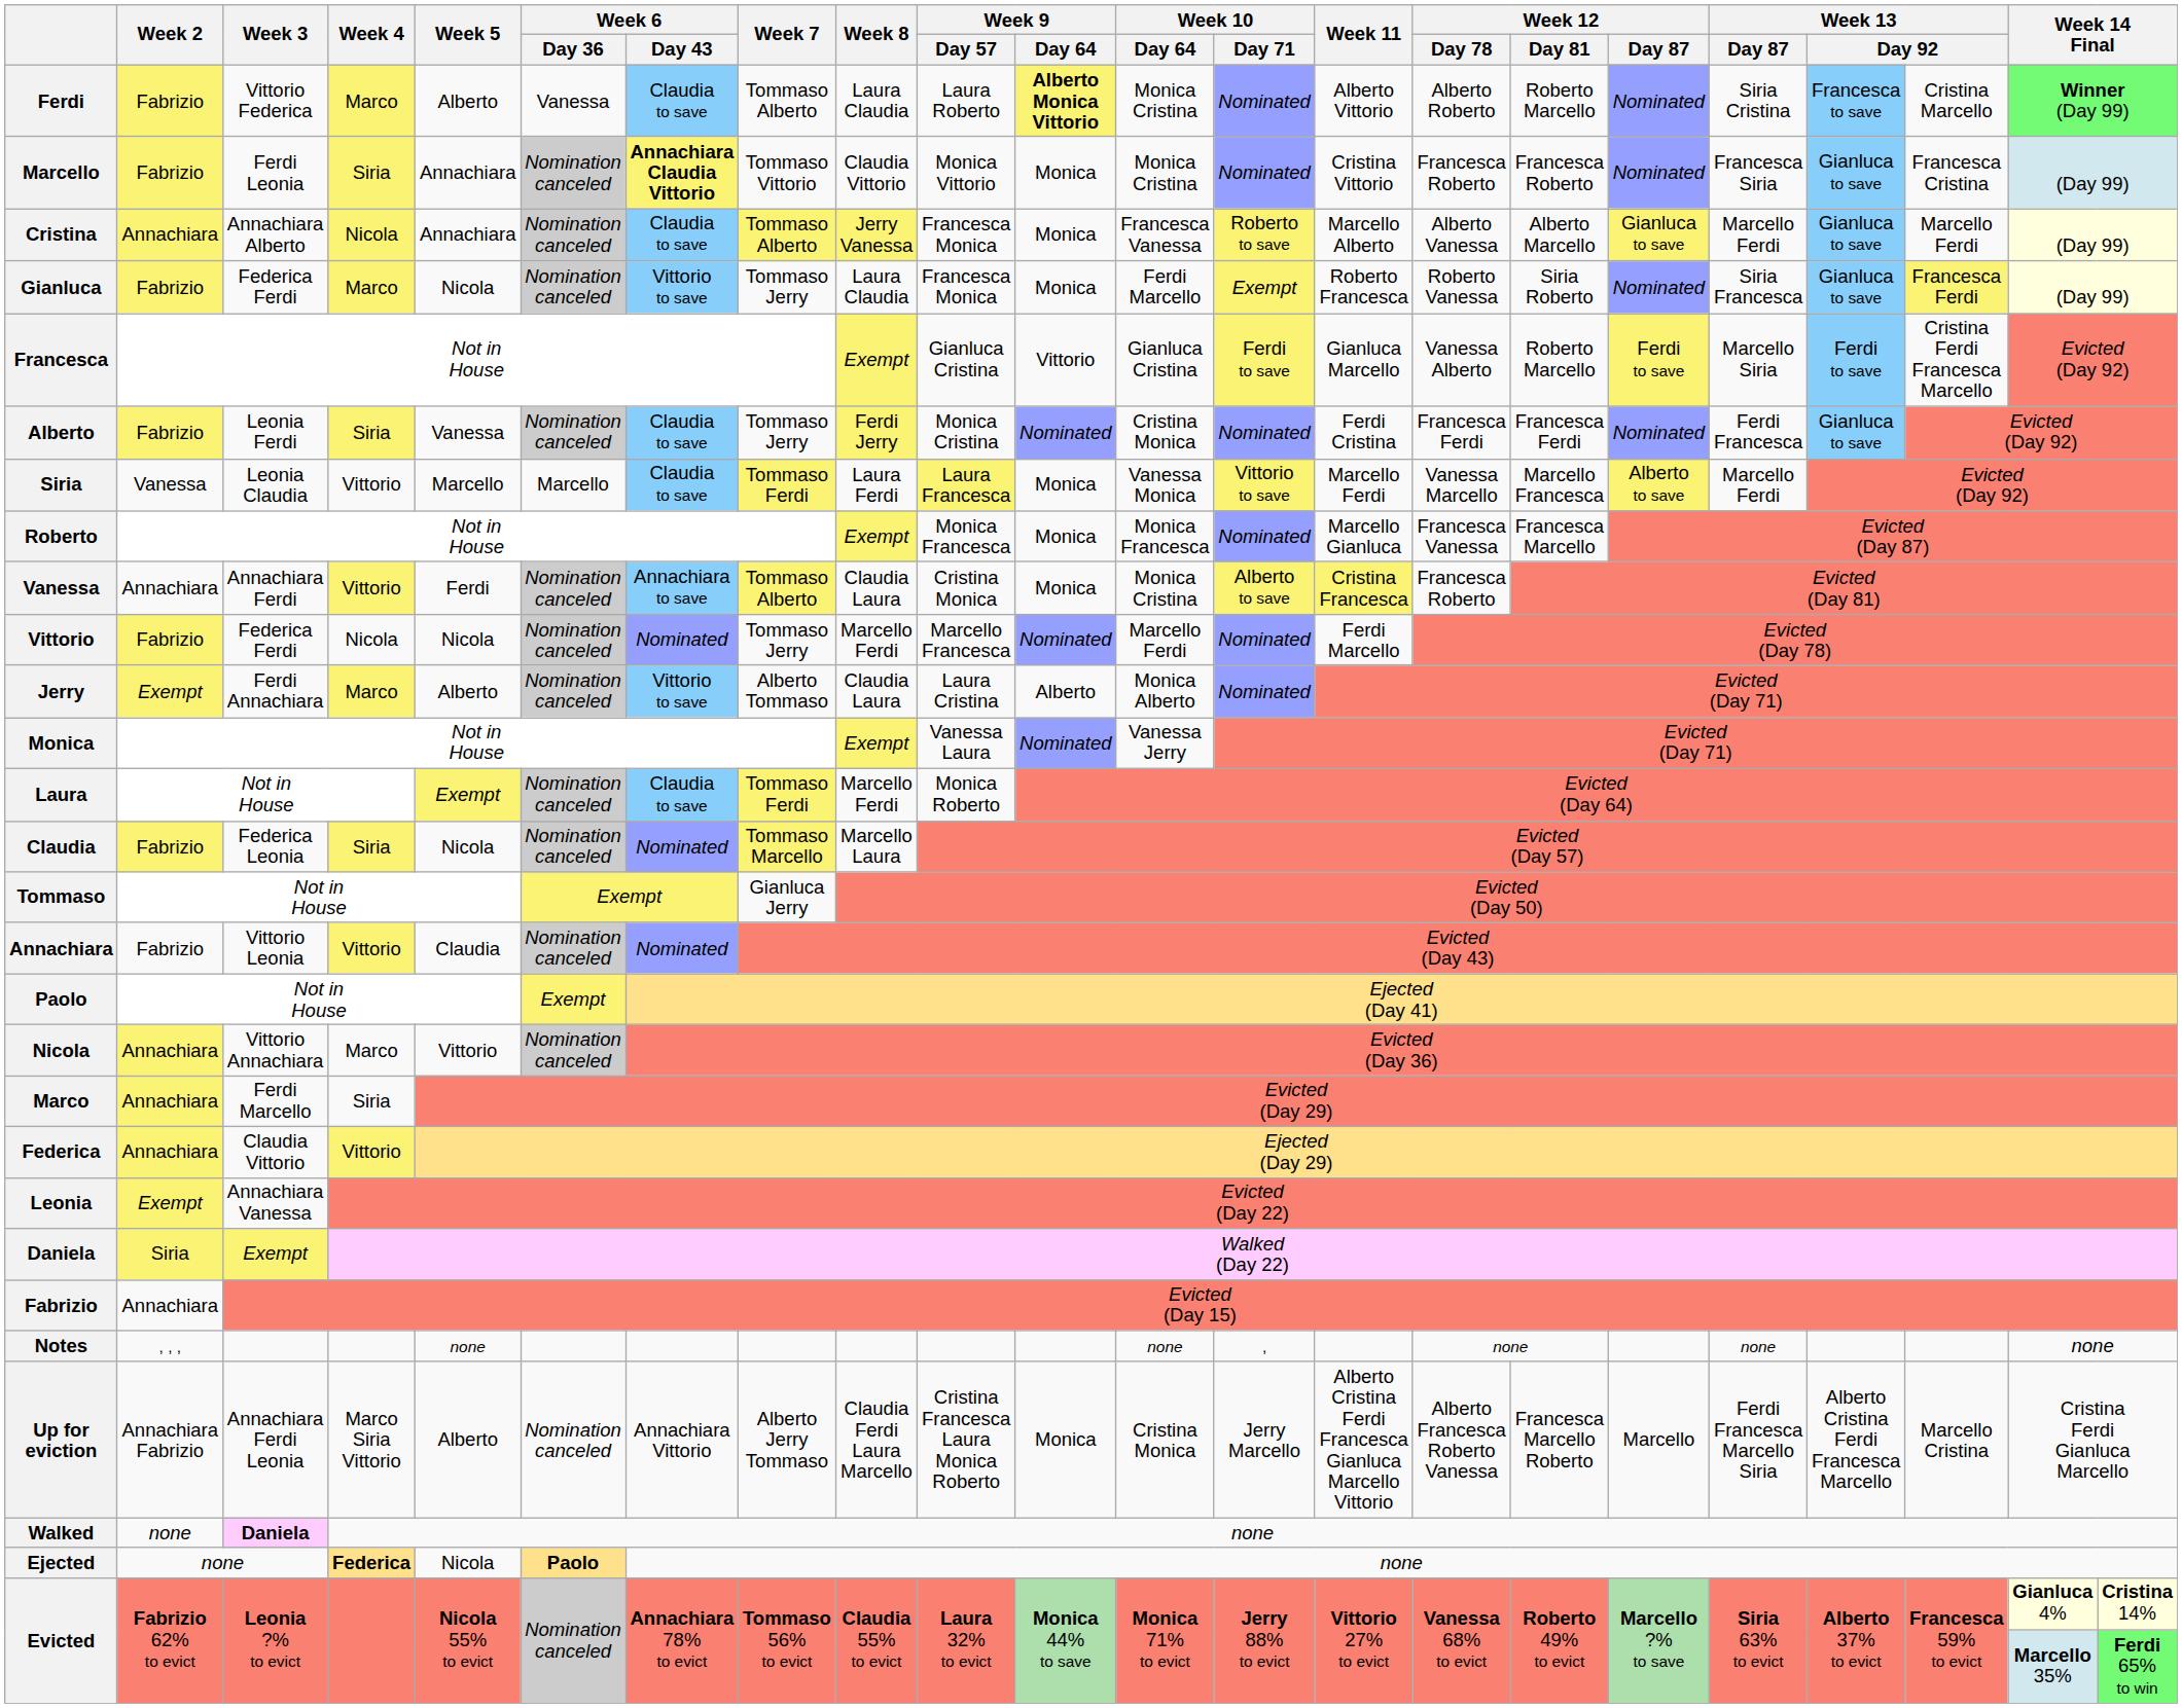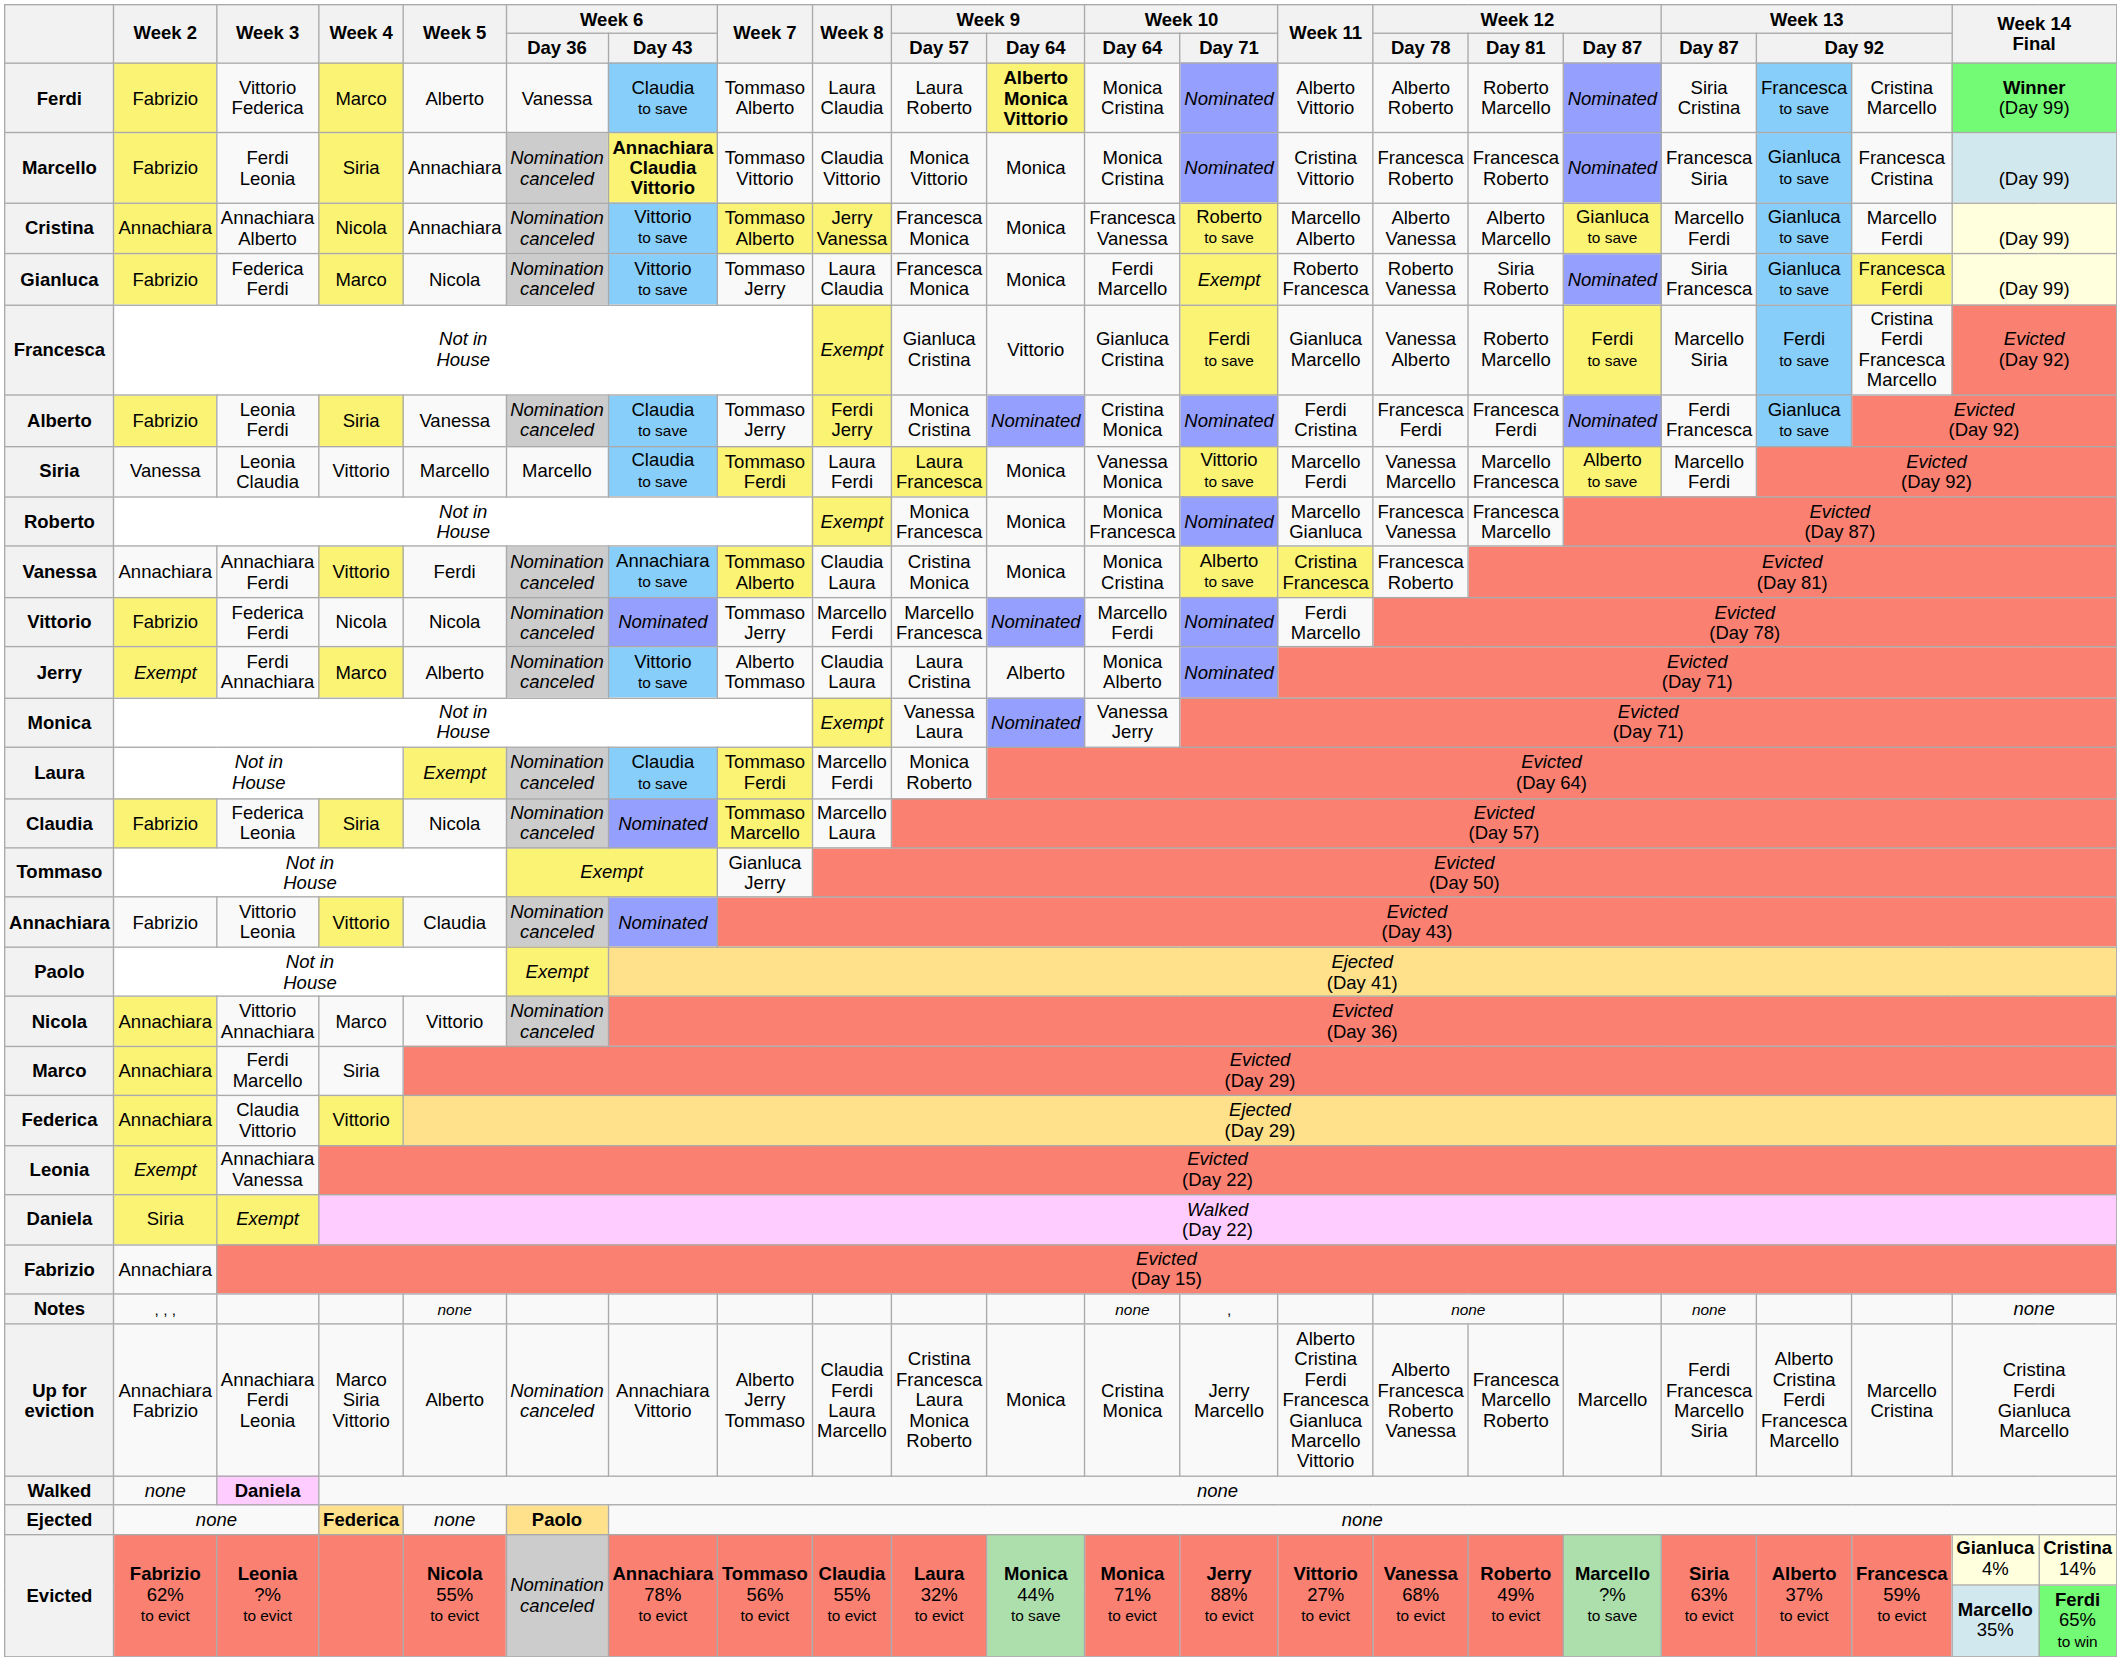Cristina | Week 6 / Day 43: Claudia to save -> Vittorio to save
Ejected | Week 5: Nicola -> none
